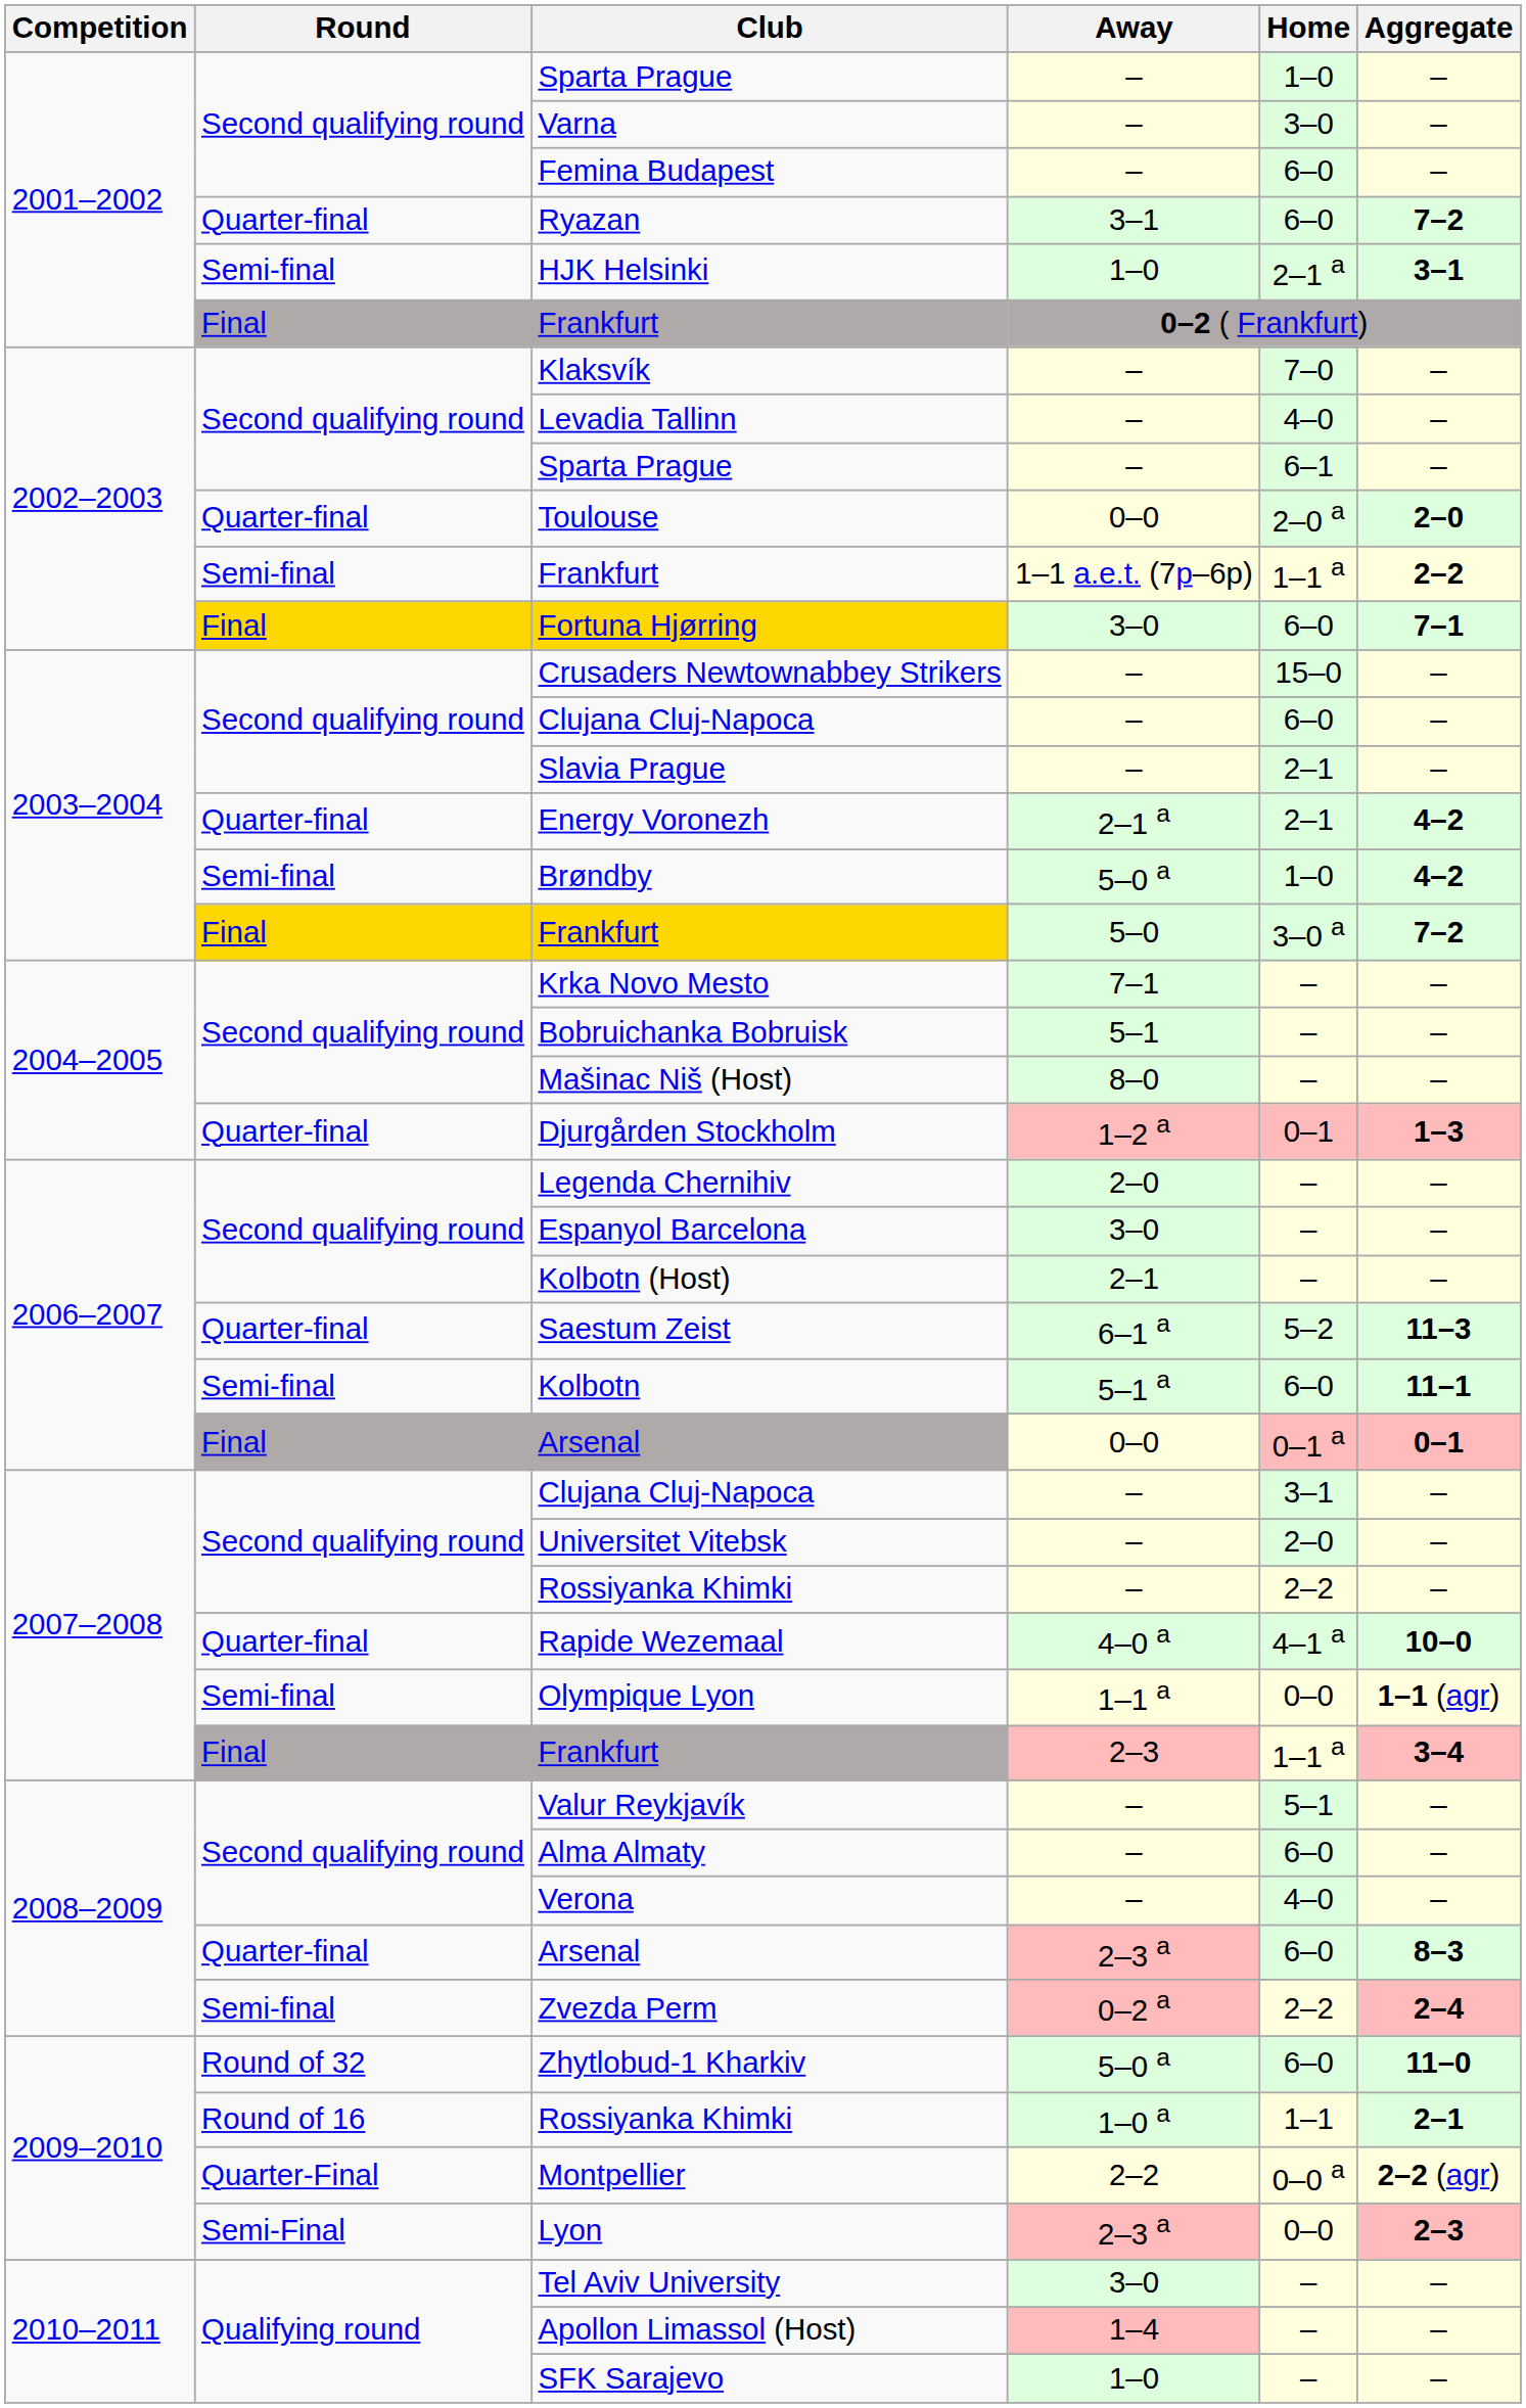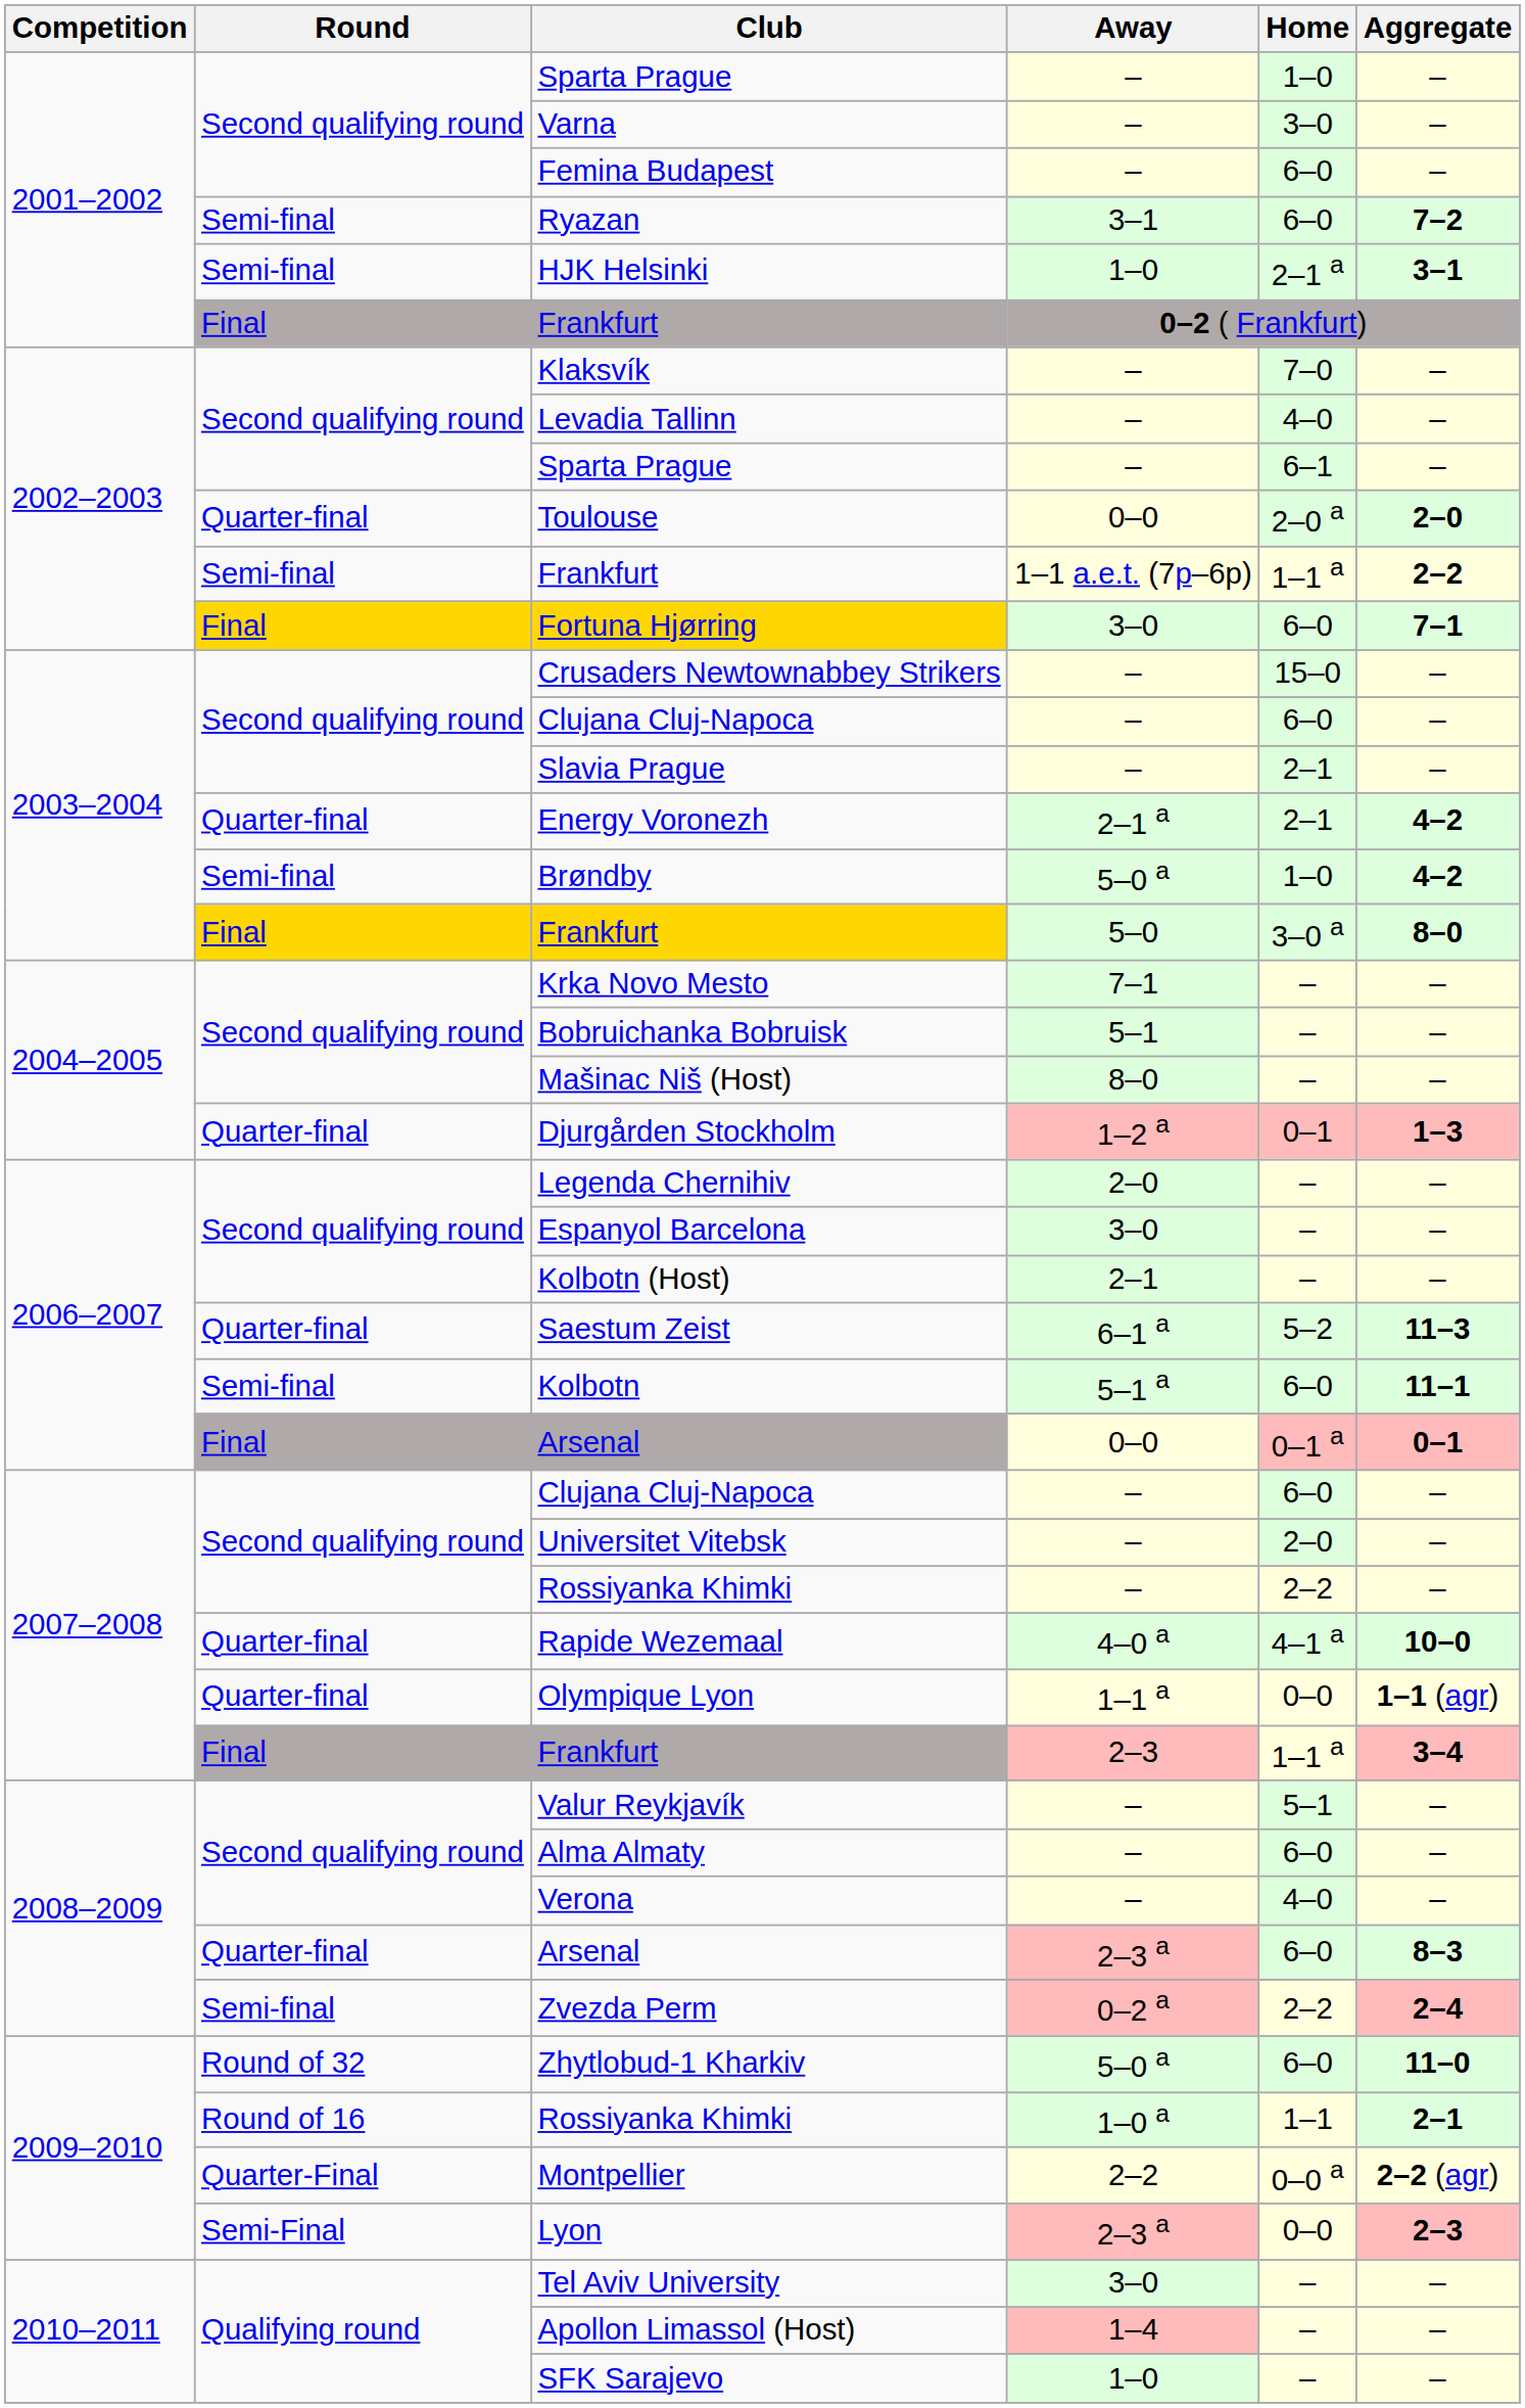Ryazan | Round: Quarter-final -> Semi-final
2003–2004 / Frankfurt | Aggregate: 7–2 -> 8–0
2007–2008 / Clujana Cluj-Napoca | Home: 3–1 -> 6–0
Olympique Lyon | Round: Semi-final -> Quarter-final
